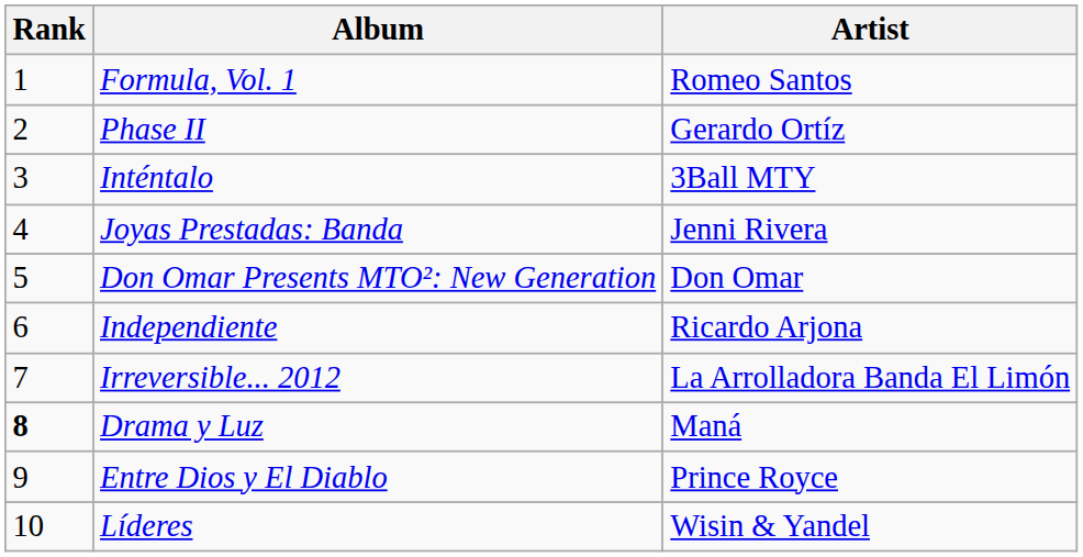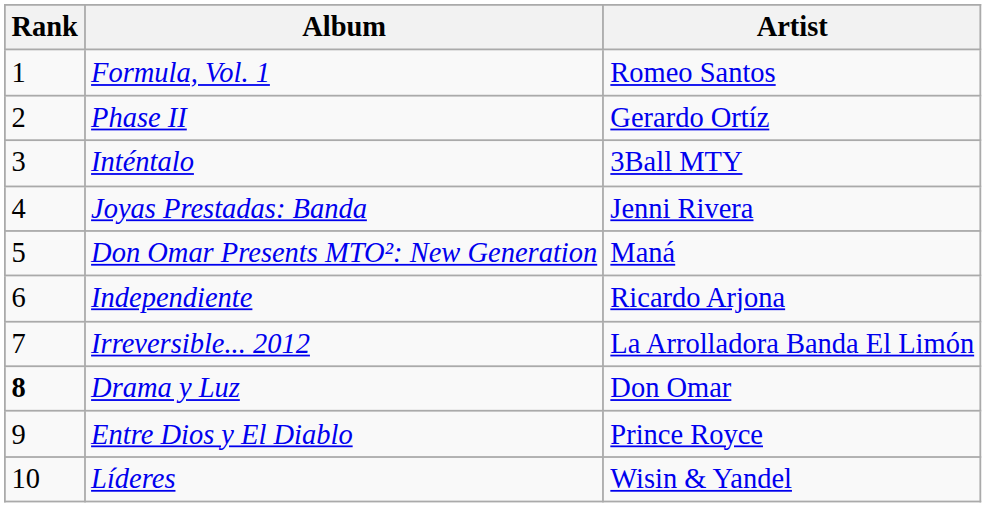Don Omar Presents MTO²: New Generation | Artist: Don Omar -> Maná
Drama y Luz | Artist: Maná -> Don Omar
